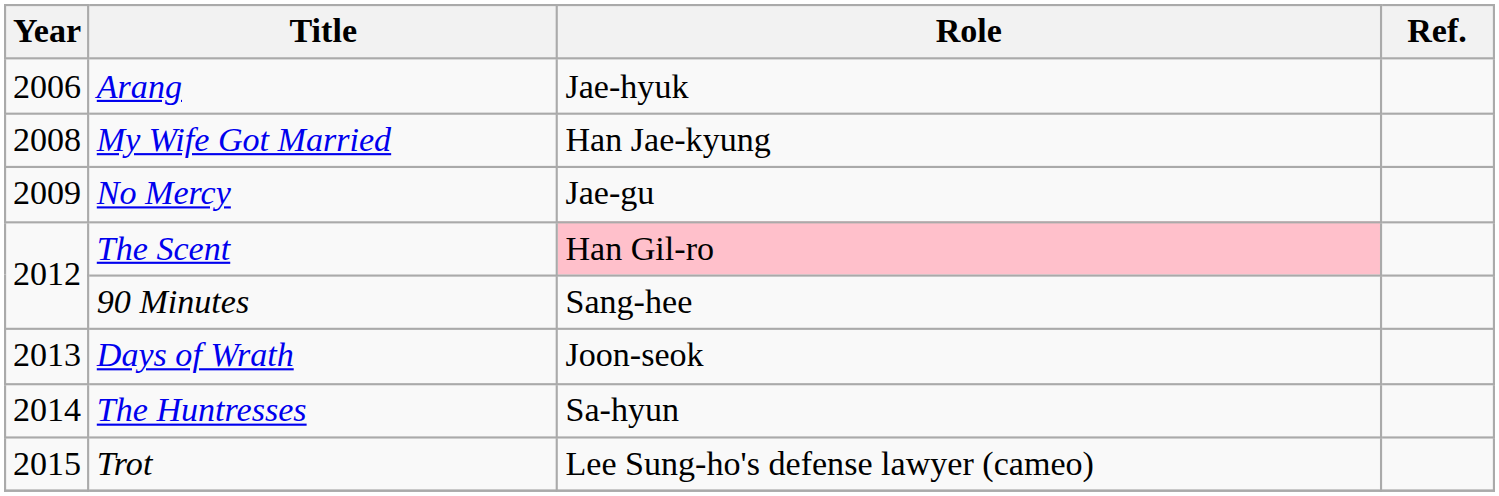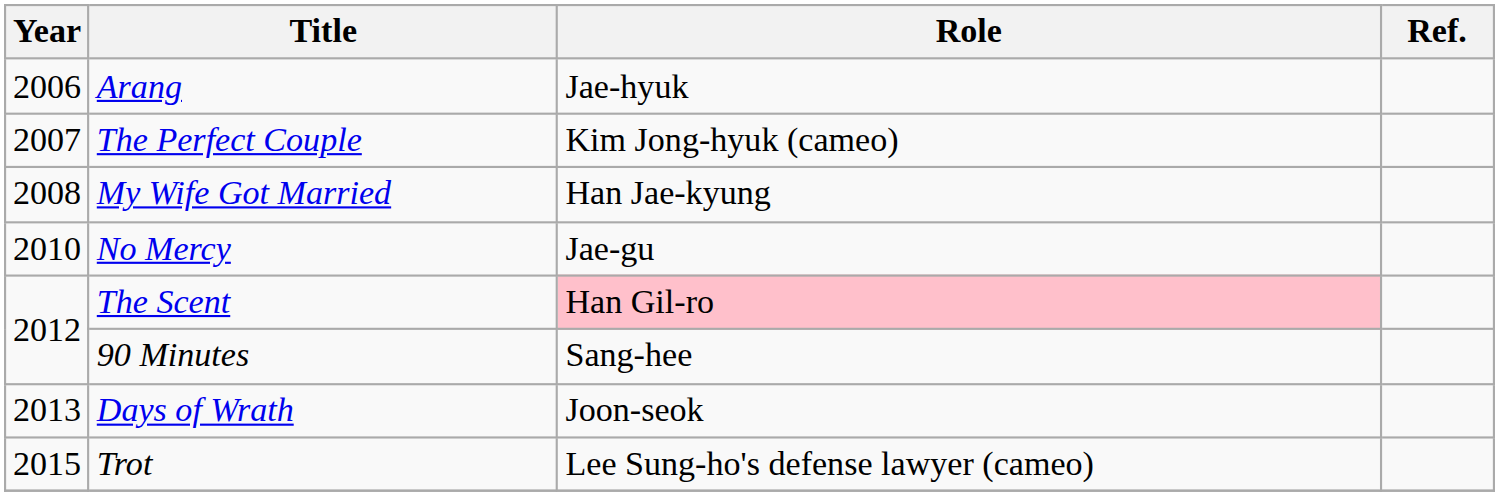+ row: 2007 | The Perfect Couple | Kim Jong-hyuk (cameo)
No Mercy | Year: 2009 -> 2010
- row: 2014 | The Huntresses | Sa-hyun
